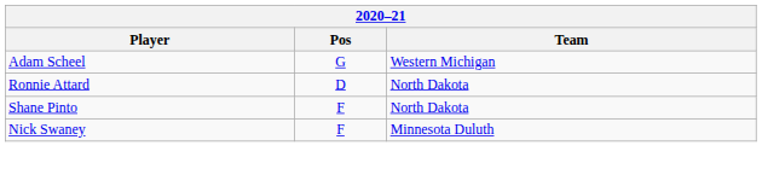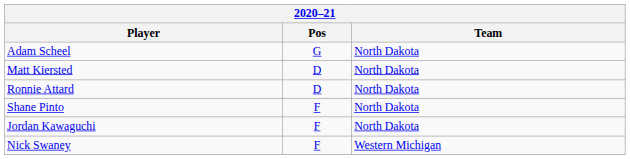Adam Scheel | Team: Western Michigan -> North Dakota
+ row: Matt Kiersted | D | North Dakota
+ row: Jordan Kawaguchi | F | North Dakota
Nick Swaney | Team: Minnesota Duluth -> Western Michigan
